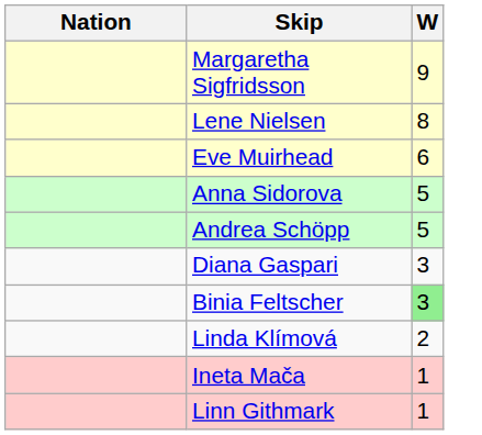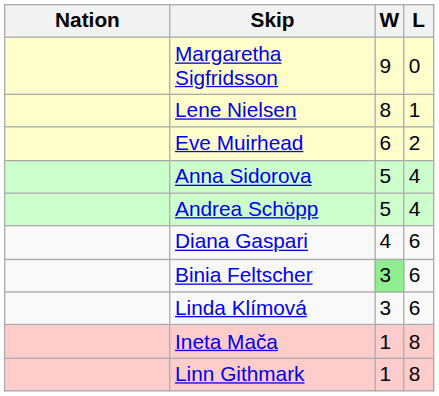+ column: L | 0 | 1 | 2 | 4 | 4 | 6 | 6 | 6 | 8 | 8
Diana Gaspari | W: 3 -> 4
Linda Klímová | W: 2 -> 3
